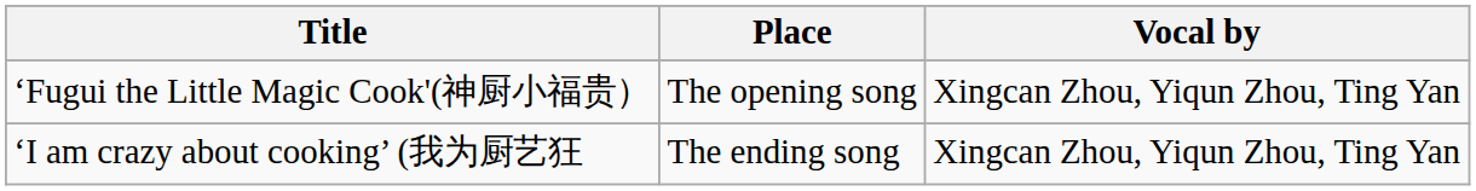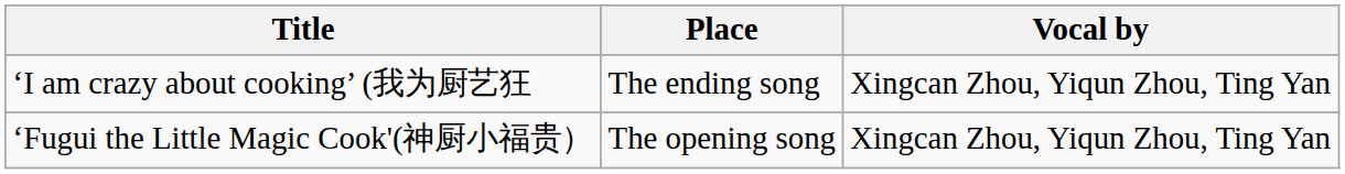rows swapped: ‘Fugui the Little Magic Cook'(神厨小福贵） <-> ‘I am crazy about cooking’ (我为厨艺狂
